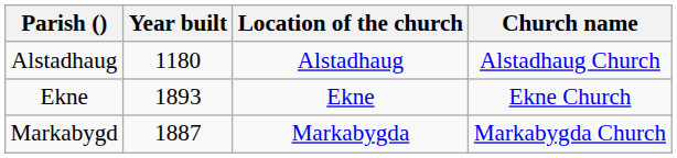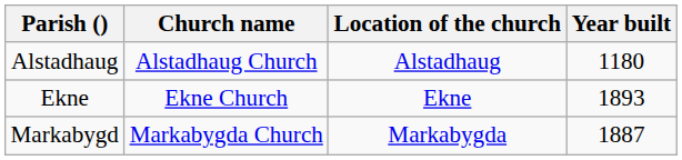columns swapped: Church name <-> Year built
